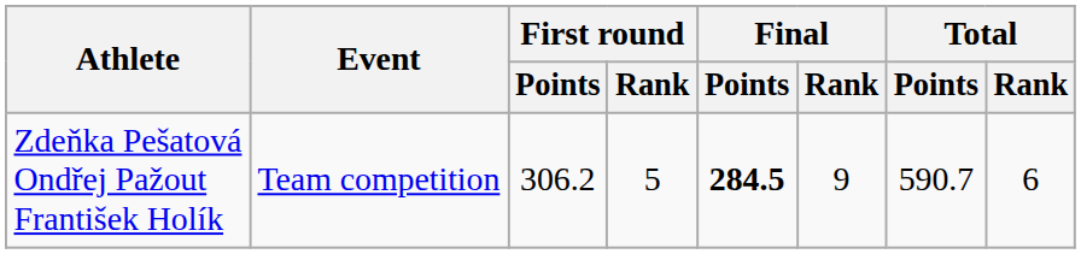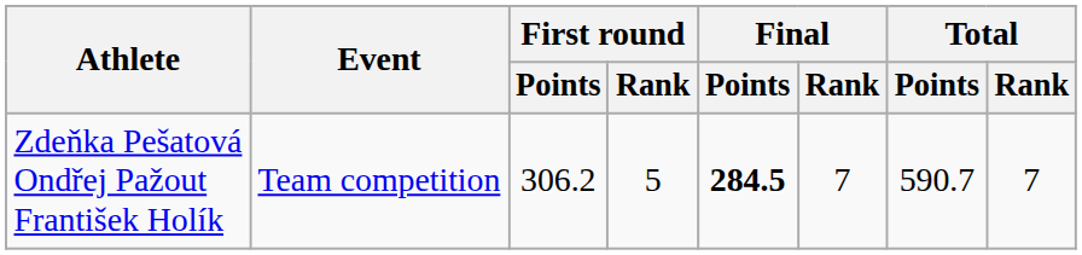Zdeňka Pešatová Ondřej Pažout František Holík | Final / Rank: 9 -> 7
Zdeňka Pešatová Ondřej Pažout František Holík | Total / Rank: 6 -> 7
